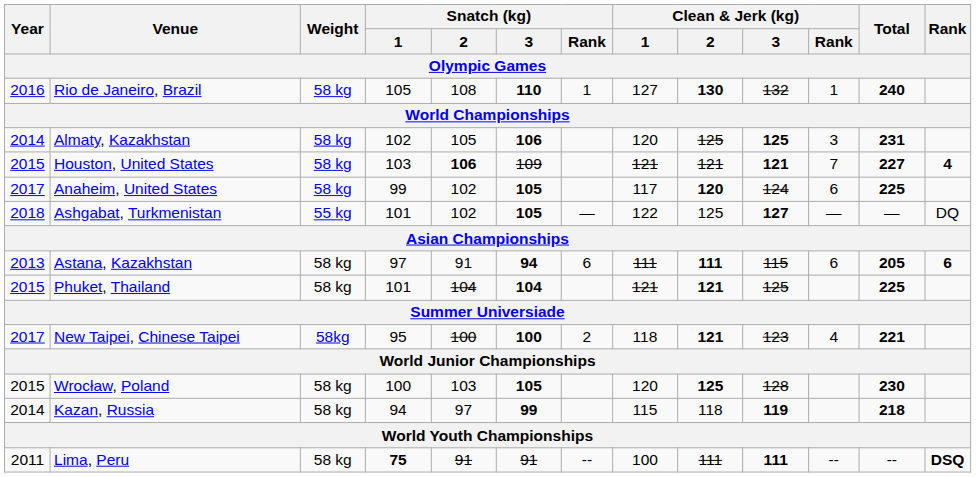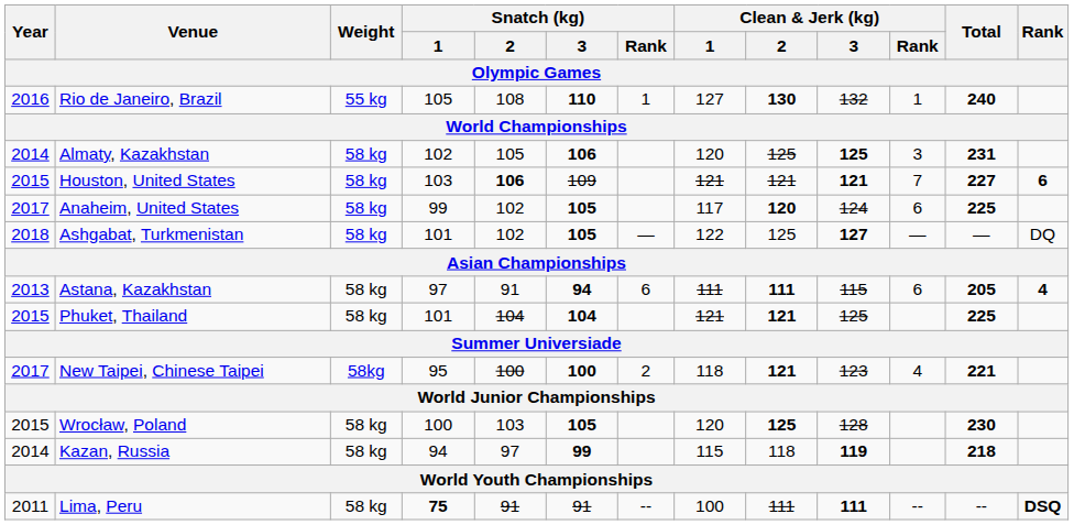Rio de Janeiro, Brazil | Weight: 58 kg -> 55 kg
Houston, United States | Rank: 4 -> 6
Ashgabat, Turkmenistan | Weight: 55 kg -> 58 kg
Astana, Kazakhstan | Rank: 6 -> 4
